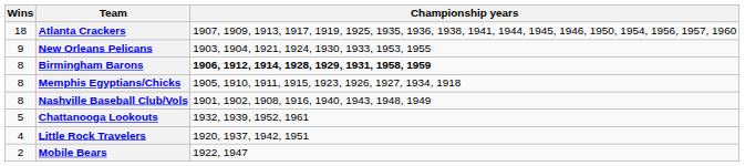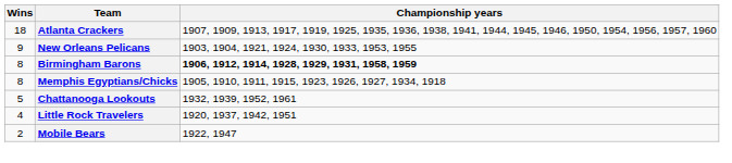- row: 8 | Nashville Baseball Club/Vols | 1901, 1902, 1908, 1916, 1940, 1943, 1948, 1949
